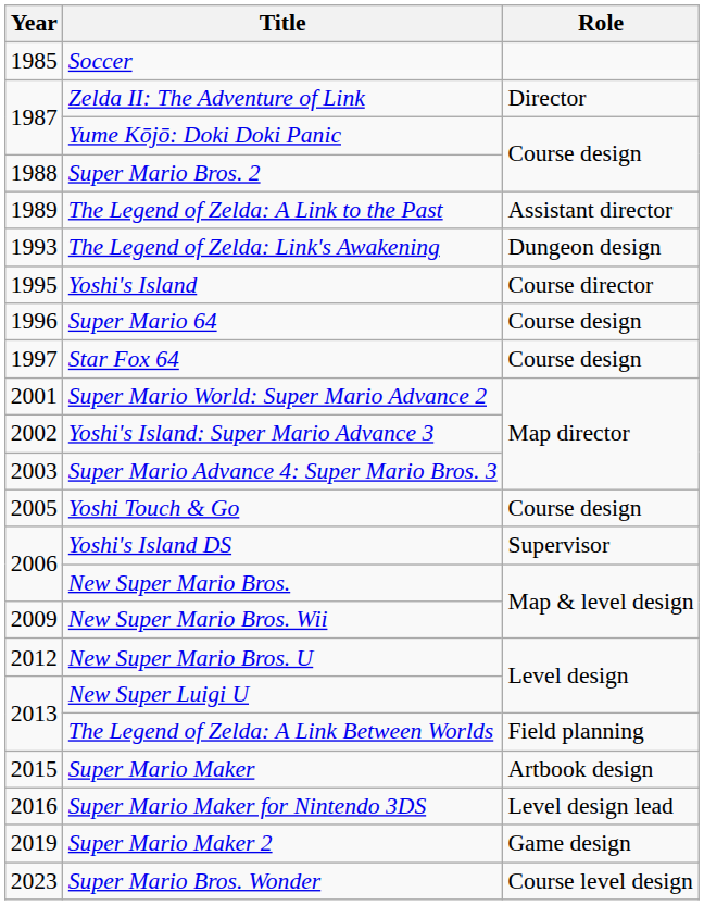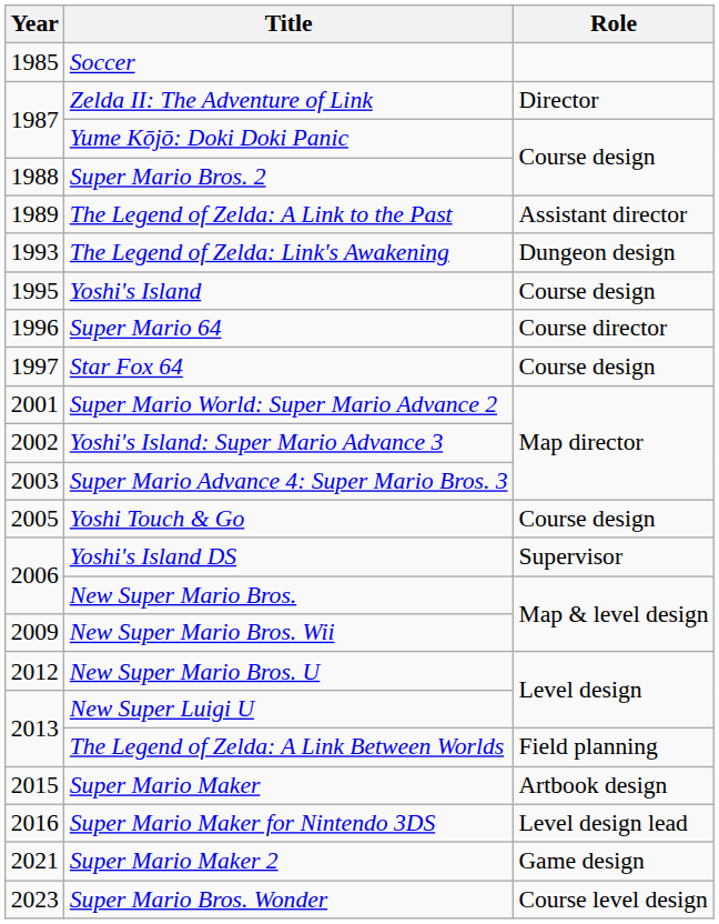Yoshi's Island | Role: Course director -> Course design
Super Mario 64 | Role: Course design -> Course director
Super Mario Maker 2 | Year: 2019 -> 2021
